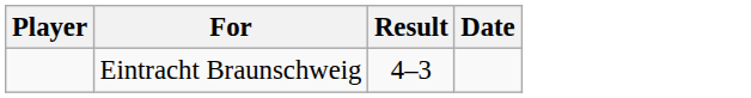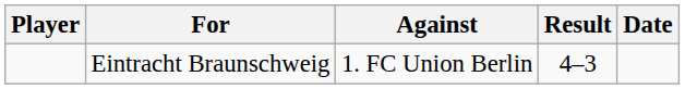+ column: Against | 1. FC Union Berlin
